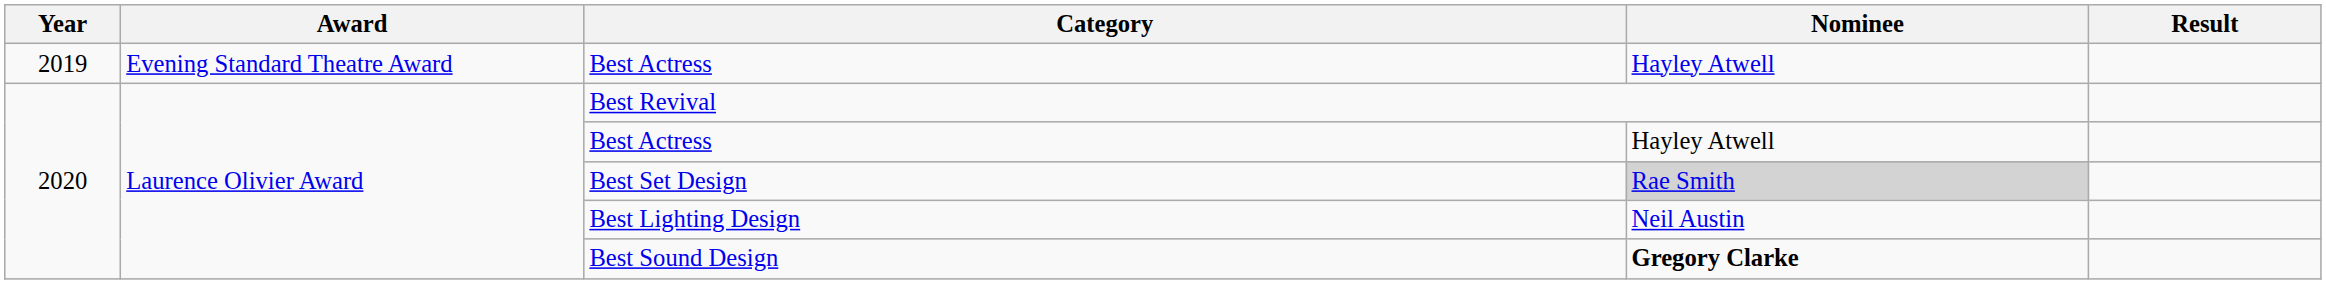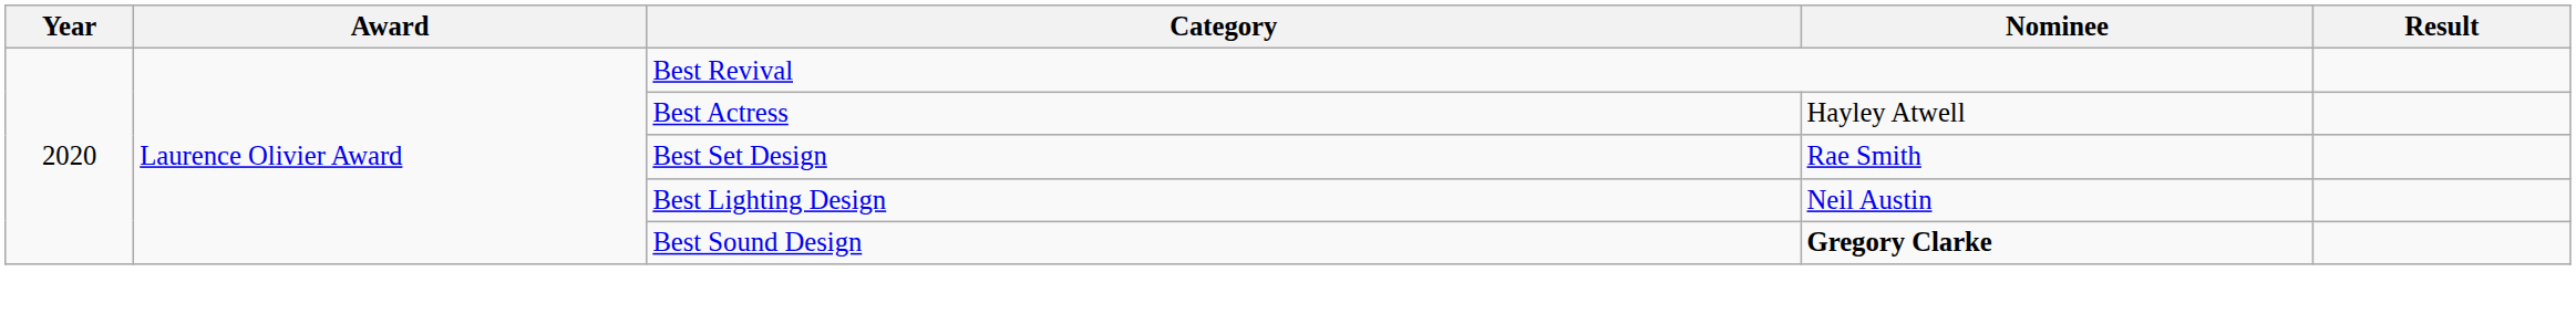- row: 2019 | Evening Standard Theatre Award | Best Actress | Hayley Atwell
Best Set Design | Nominee: lightgrey background -> no background
